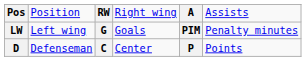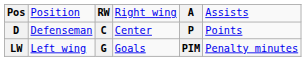rows swapped: D <-> LW
